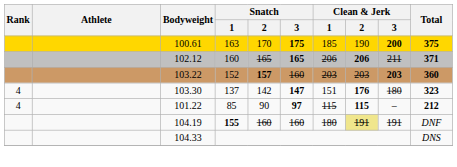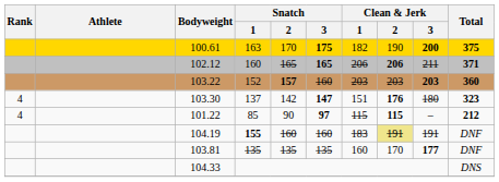100.61 | Clean & Jerk / 1: 185 -> 182
104.19 | Clean & Jerk / 1: 180 -> 183
+ row: 103.81 | 135 | 135 | 135 | 160 | 170 | 177 | DNF
